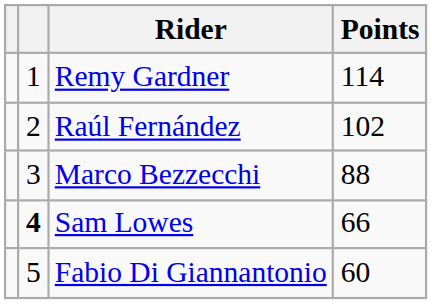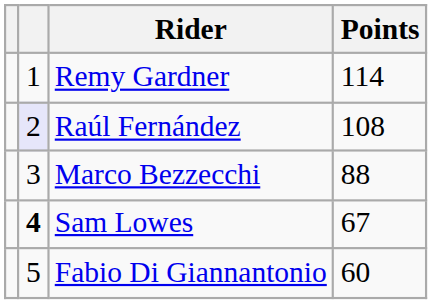Raúl Fernández | column 2: no background -> lavender background
Raúl Fernández | Points: 102 -> 108
Sam Lowes | Points: 66 -> 67
